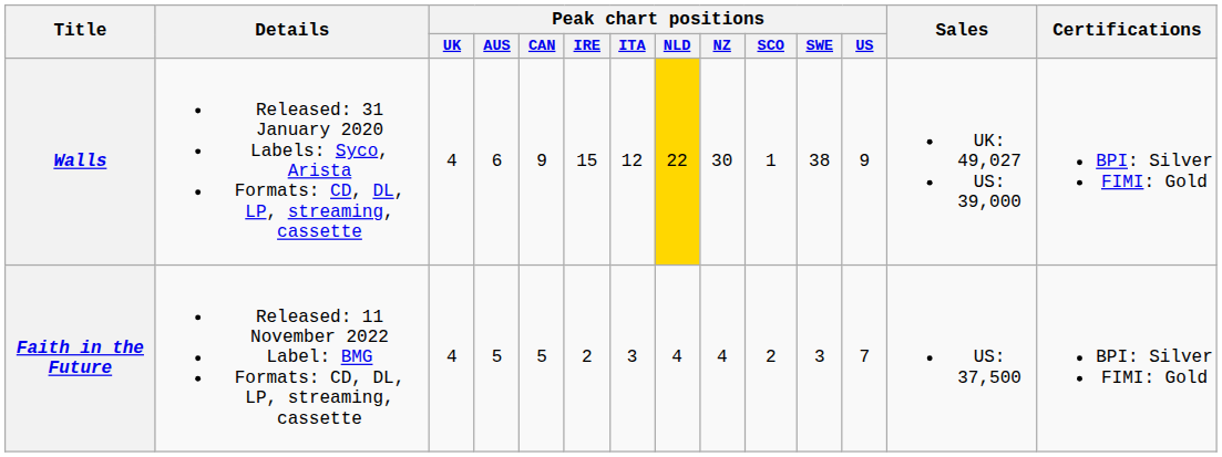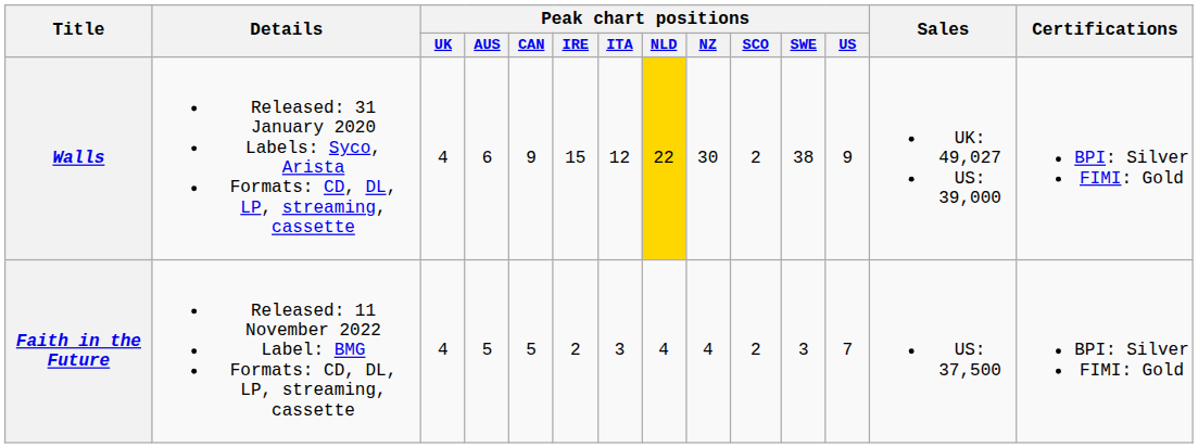Walls | Peak chart positions / SCO: 1 -> 2
